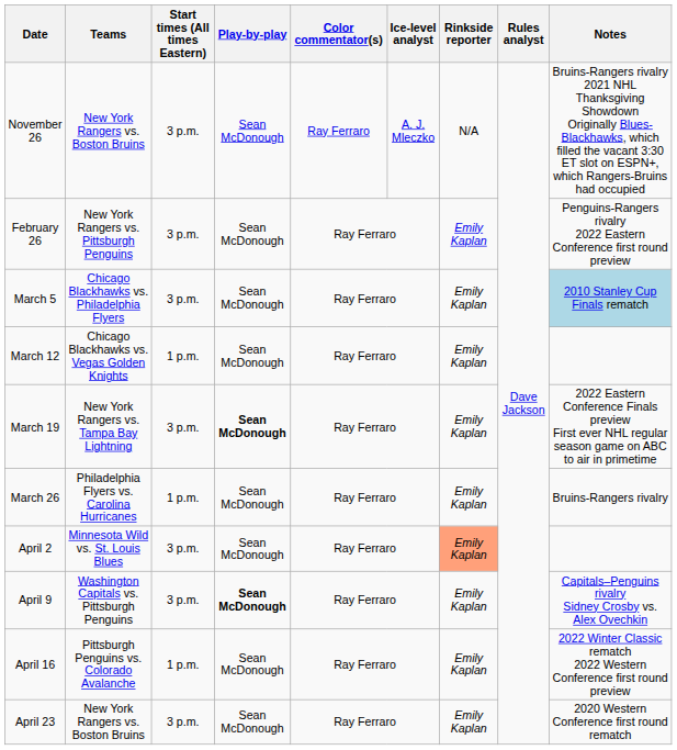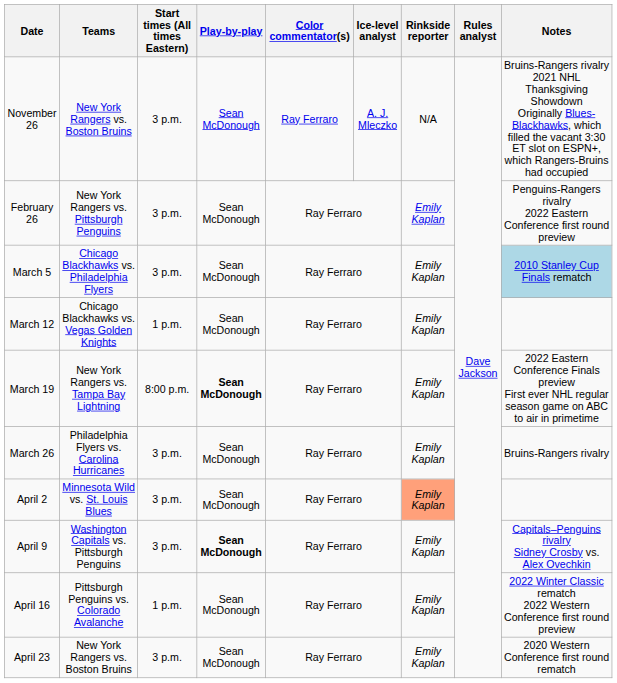March 19 | Start times (All times Eastern): 3 p.m. -> 8:00 p.m.
March 26 | Start times (All times Eastern): 1 p.m. -> 3 p.m.
